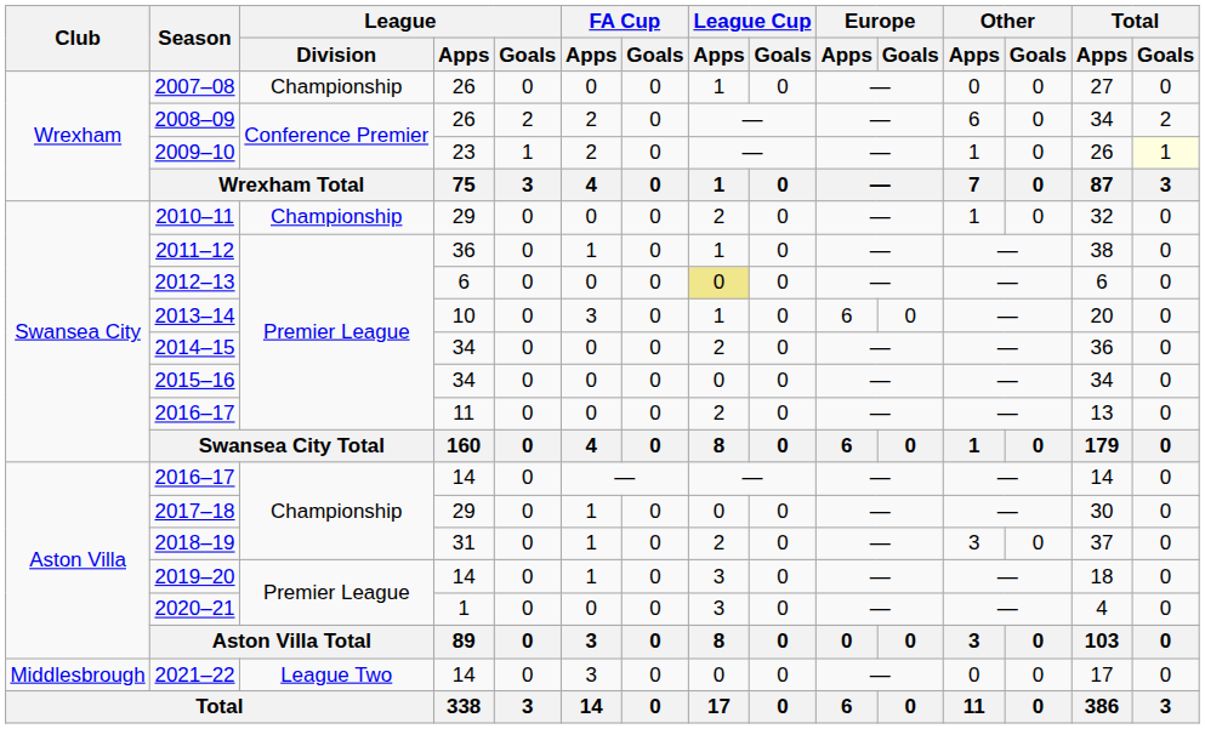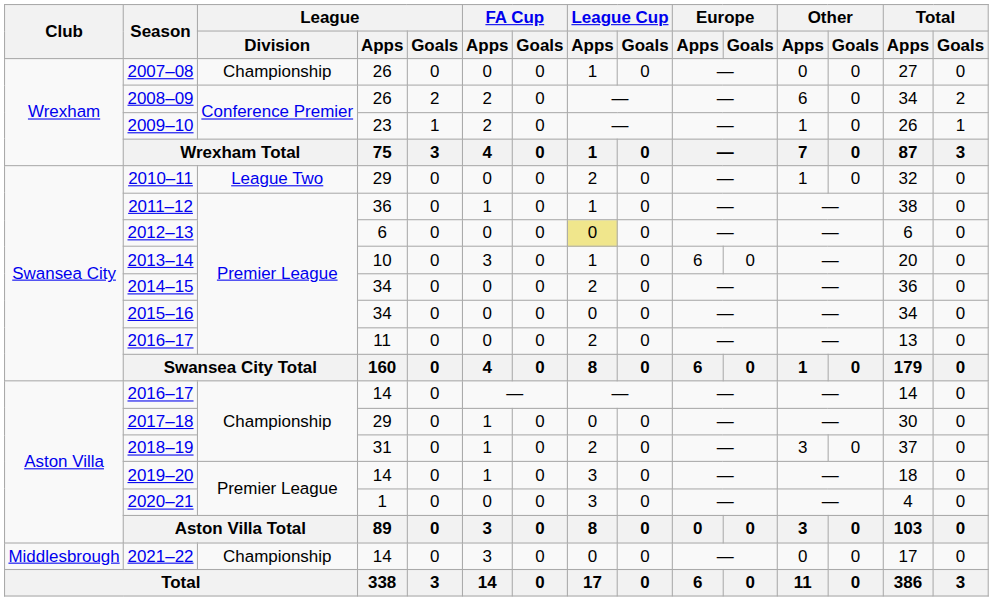2009–10 | Total / Goals: lightyellow background -> no background
2010–11 | League / Division: Championship -> League Two
2021–22 | League / Division: League Two -> Championship
